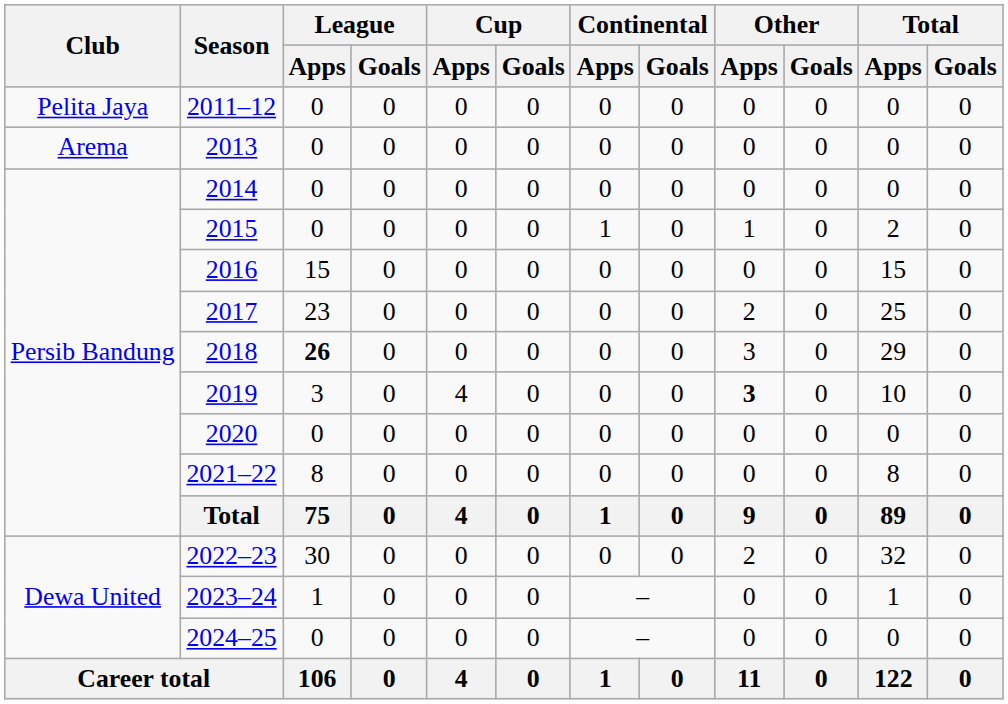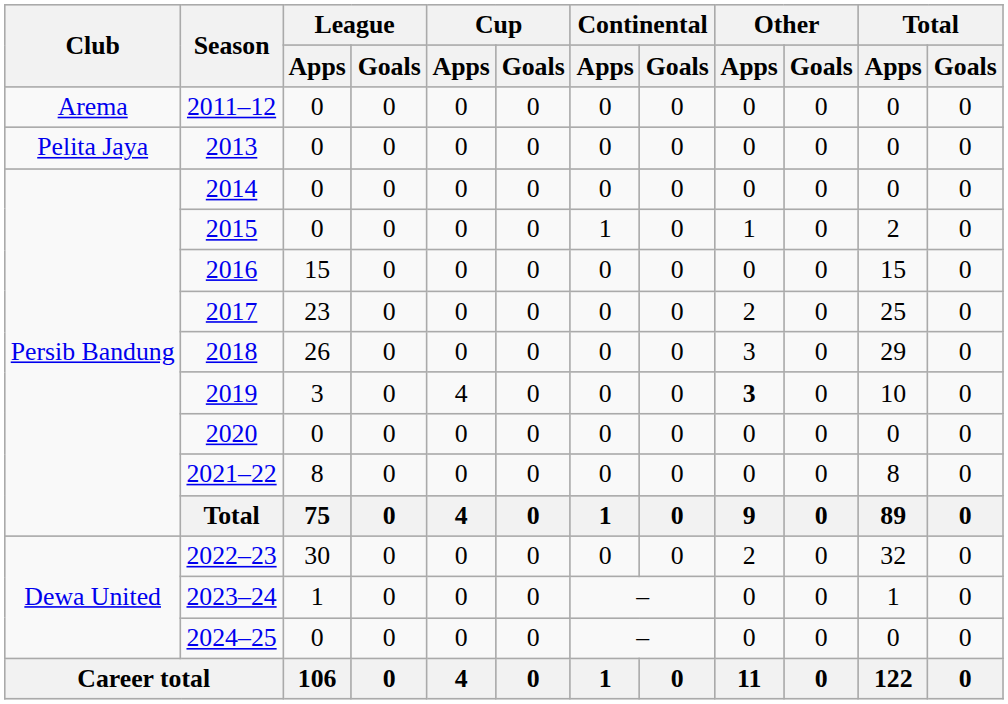2011–12 | Club: Pelita Jaya -> Arema
2013 | Club: Arema -> Pelita Jaya
2018 | League / Apps: bold -> normal
